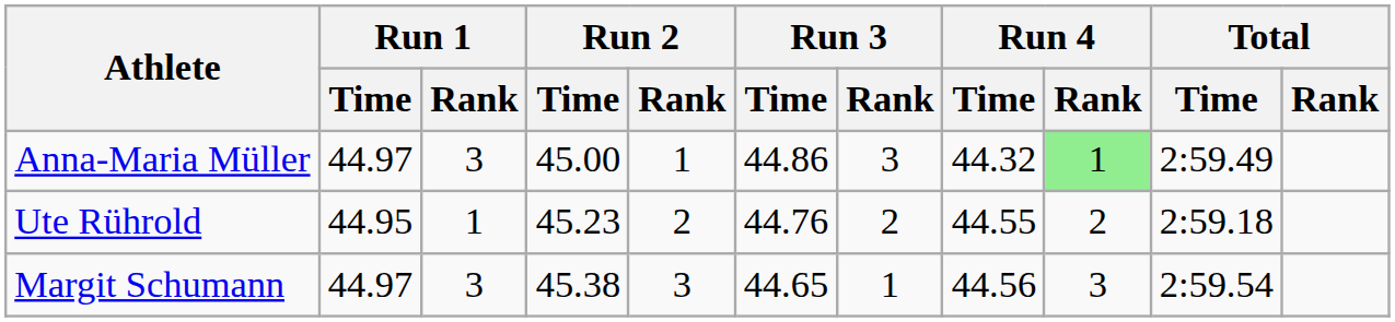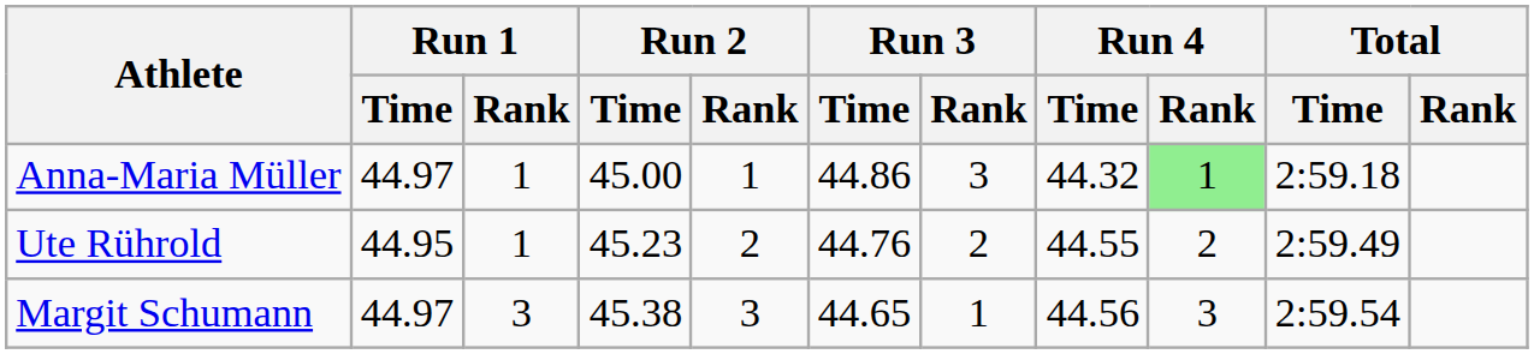Anna-Maria Müller | Run 1 / Rank: 3 -> 1
Anna-Maria Müller | Total / Time: 2:59.49 -> 2:59.18
Ute Rührold | Total / Time: 2:59.18 -> 2:59.49
